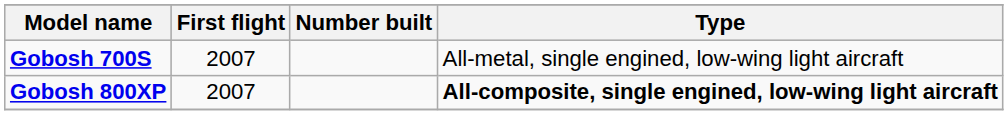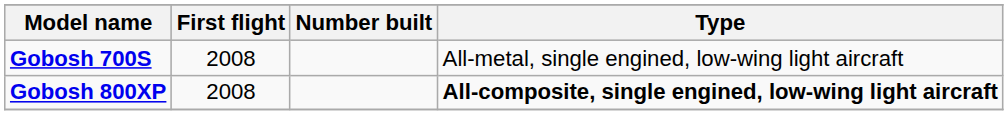Gobosh 700S | First flight: 2007 -> 2008
Gobosh 800XP | First flight: 2007 -> 2008
